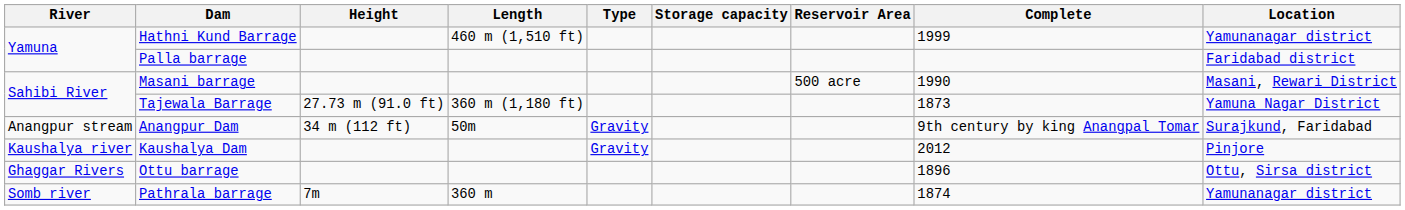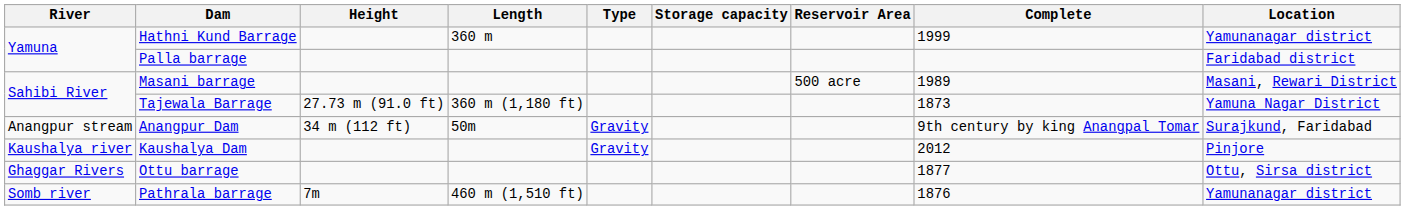Hathni Kund Barrage | Length: 460 m (1,510 ft) -> 360 m
Masani barrage | Complete: 1990 -> 1989
Ottu barrage | Complete: 1896 -> 1877
Pathrala barrage | Length: 360 m -> 460 m (1,510 ft)
Pathrala barrage | Complete: 1874 -> 1876
